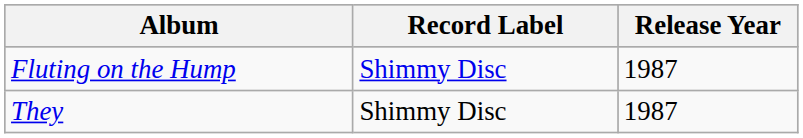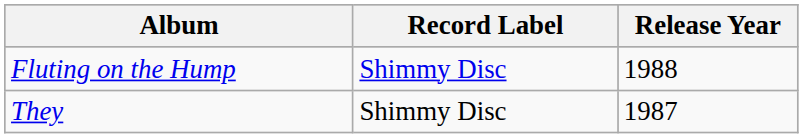Fluting on the Hump | Release Year: 1987 -> 1988
